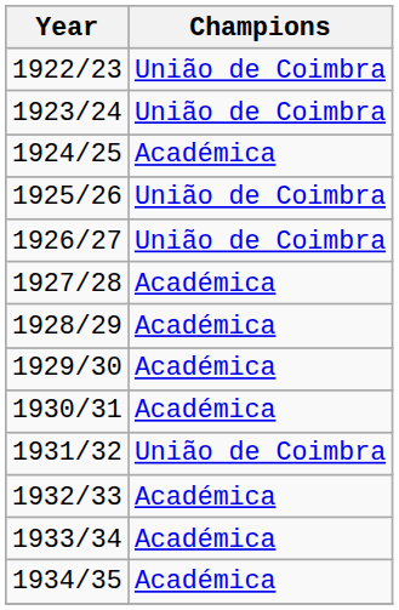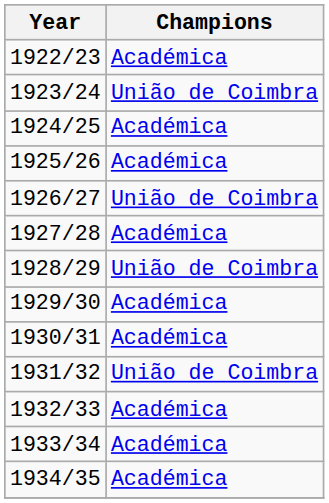1922/23 | Champions: União de Coimbra -> Académica
1925/26 | Champions: União de Coimbra -> Académica
1928/29 | Champions: Académica -> União de Coimbra
